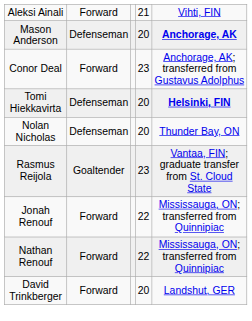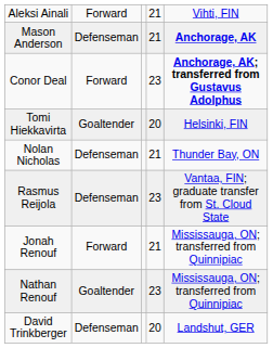Mason Anderson | column 4: 20 -> 21
Conor Deal | column 5: normal -> bold
Tomi Hiekkavirta | column 2: Defenseman -> Goaltender
Tomi Hiekkavirta | column 5: bold -> normal
Nolan Nicholas | column 4: 20 -> 21
Rasmus Reijola | column 2: Goaltender -> Defenseman
Jonah Renouf | column 4: 22 -> 21
Nathan Renouf | column 2: Forward -> Goaltender
Nathan Renouf | column 4: 22 -> 23
David Trinkberger | column 2: Forward -> Defenseman
